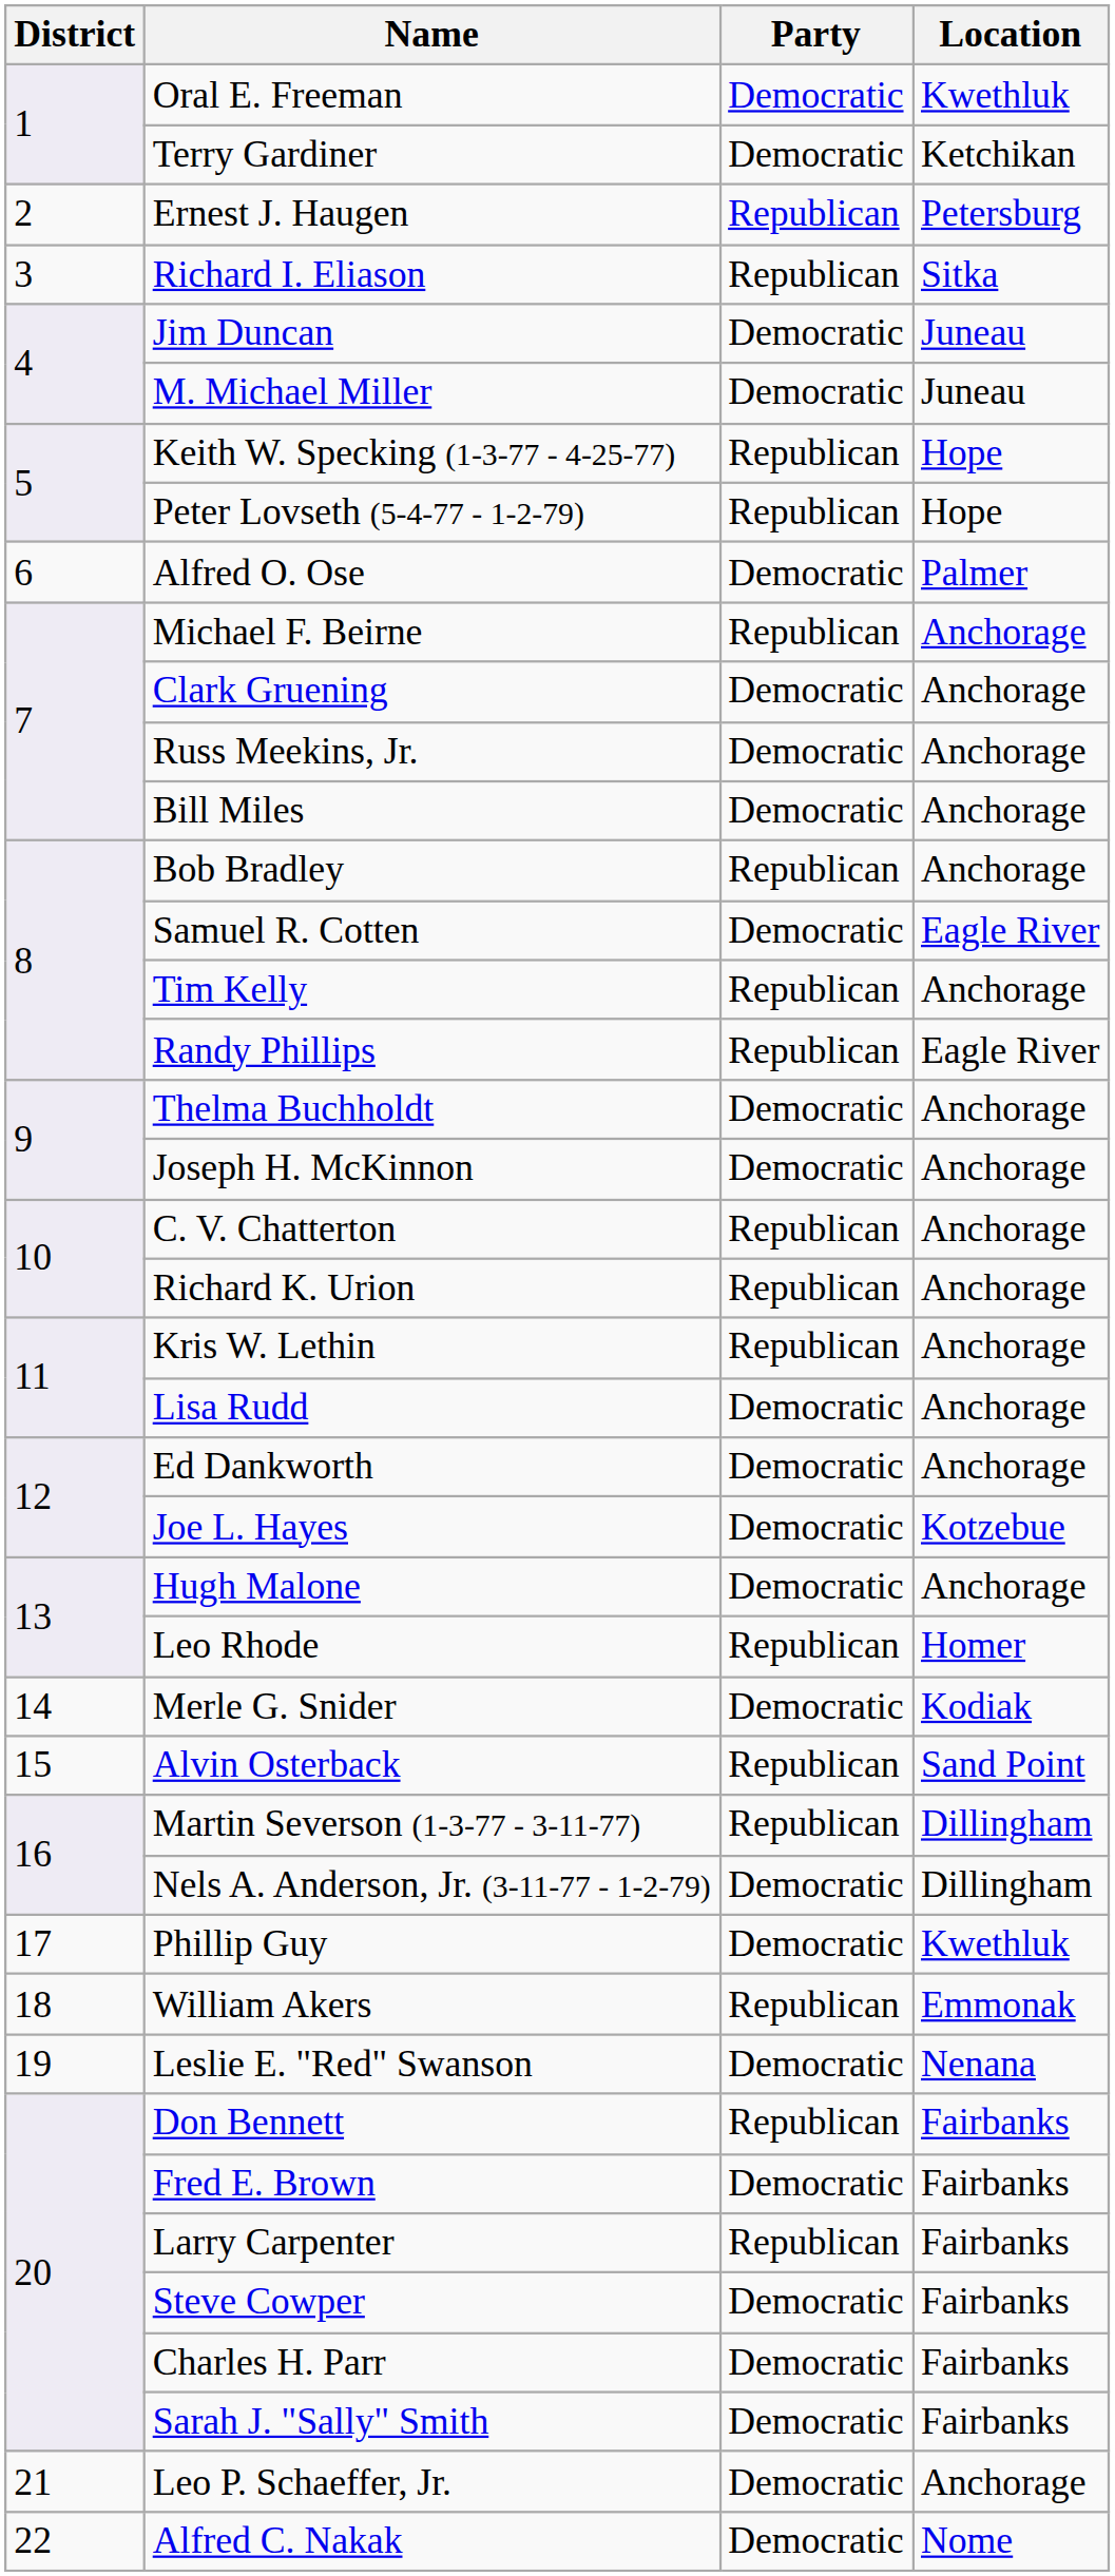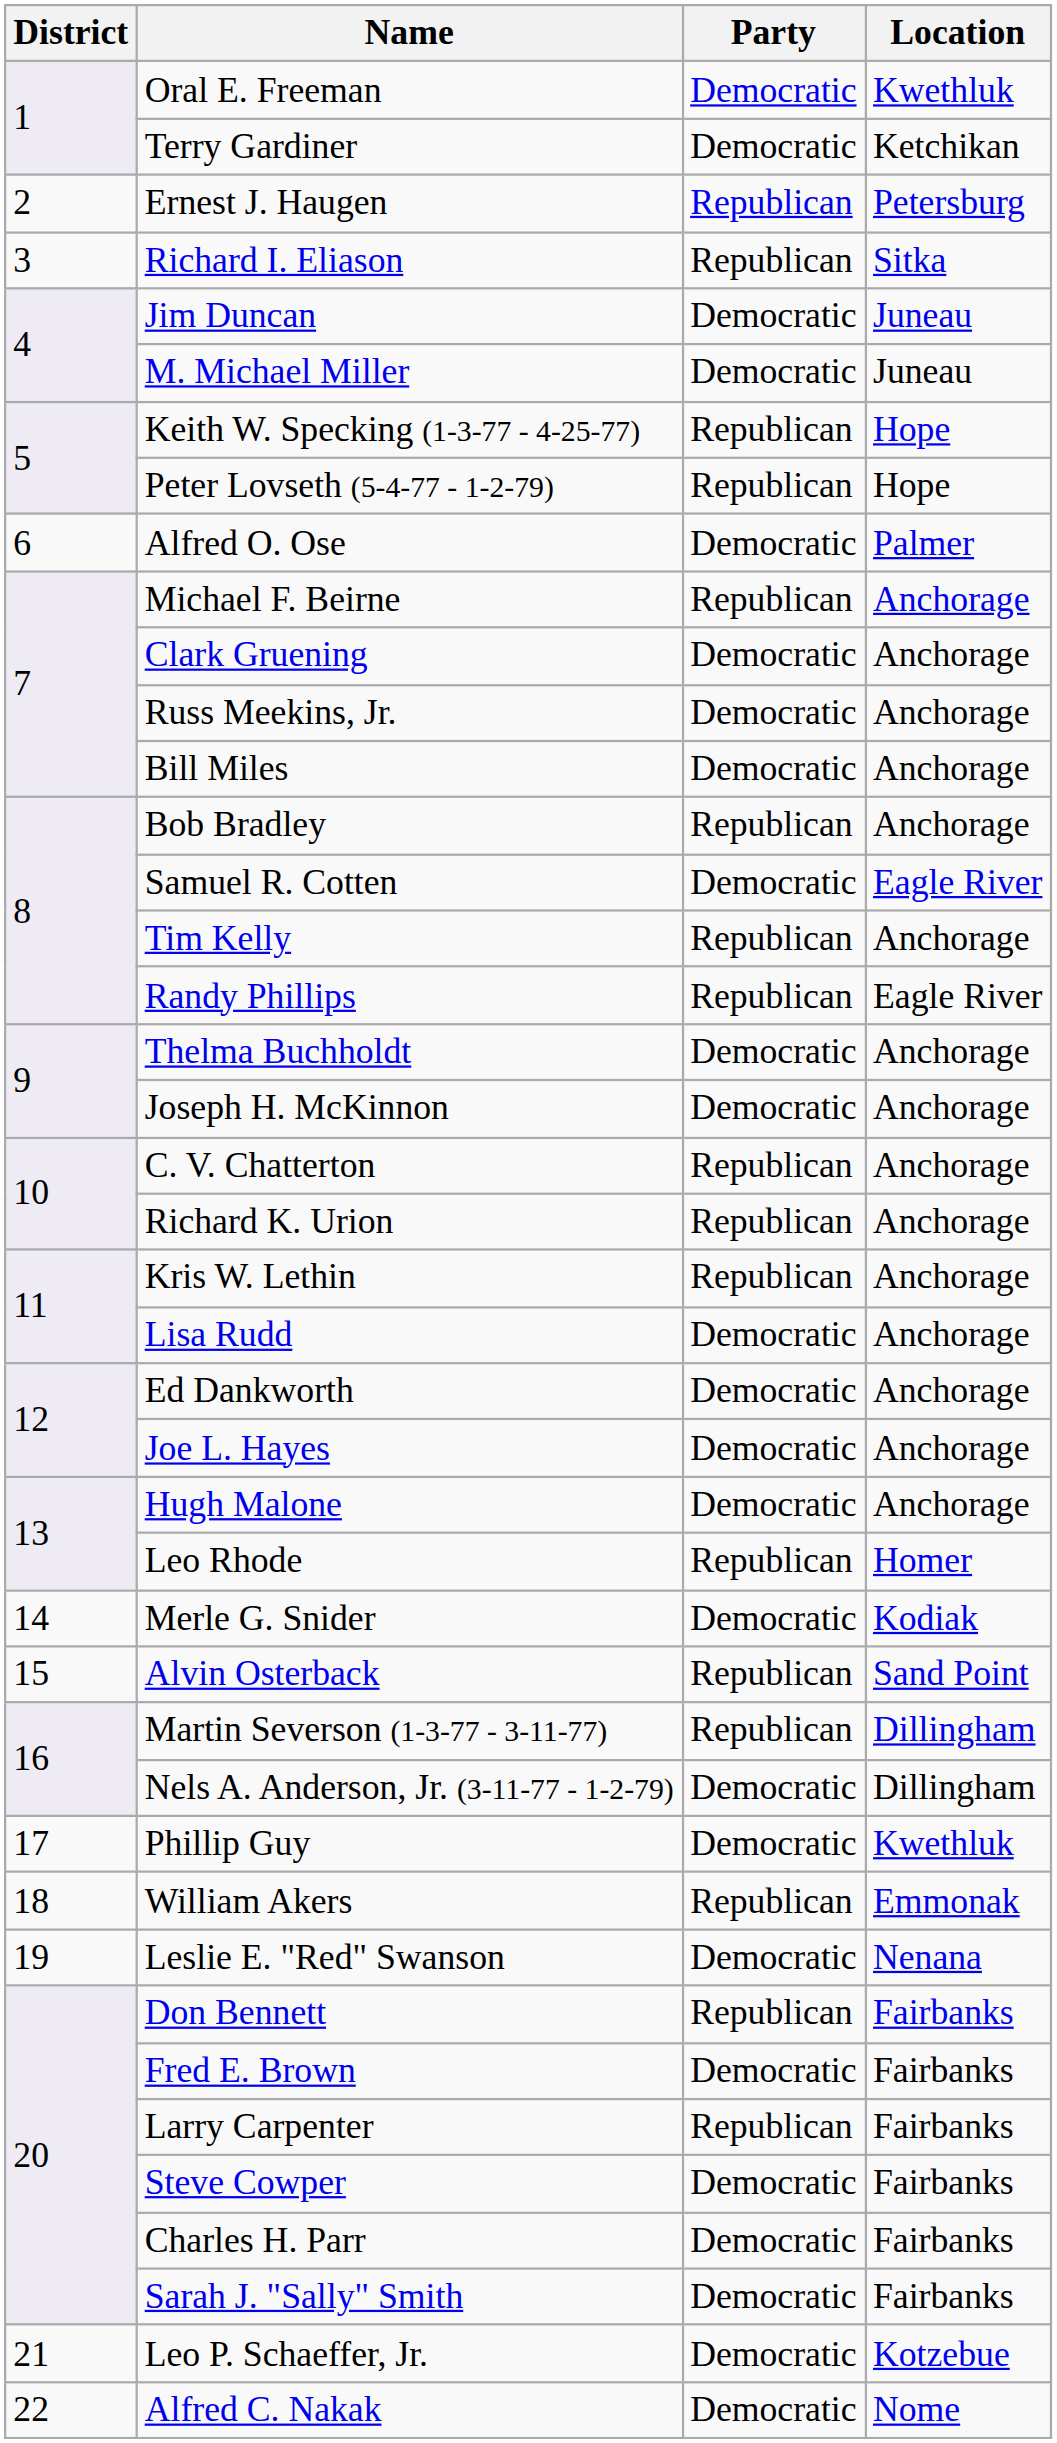Joe L. Hayes | Location: Kotzebue -> Anchorage
Leo P. Schaeffer, Jr. | Location: Anchorage -> Kotzebue
